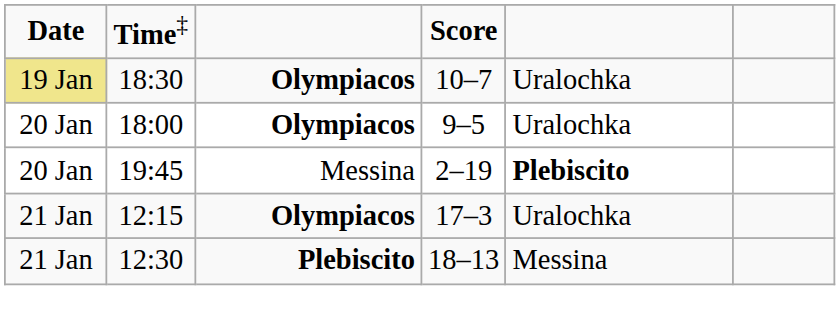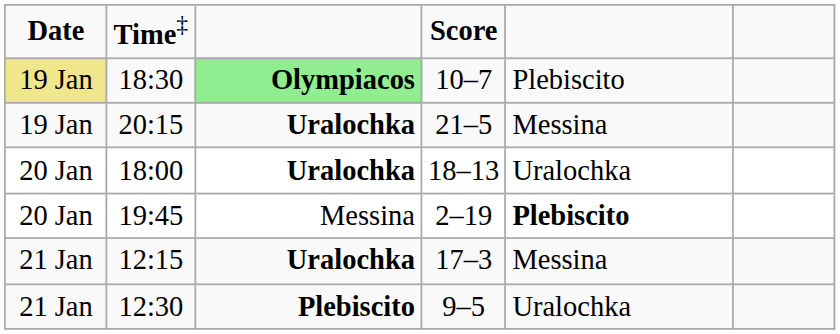18:30 | column 3: no background -> lightgreen background
18:30 | column 5: Uralochka -> Plebiscito
+ row: 19 Jan | 20:15 | Uralochka | 21–5 | Messina
18:00 | column 3: Olympiacos -> Uralochka
18:00 | column 4: 9–5 -> 18–13
12:15 | column 3: Olympiacos -> Uralochka
12:15 | column 5: Uralochka -> Messina
12:30 | column 4: 18–13 -> 9–5
12:30 | column 5: Messina -> Uralochka
